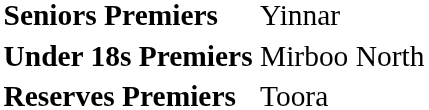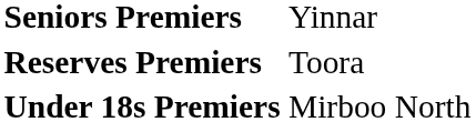rows swapped: Reserves Premiers <-> Under 18s Premiers
